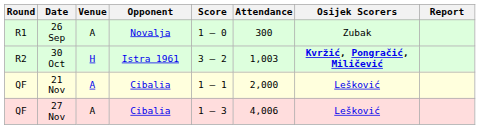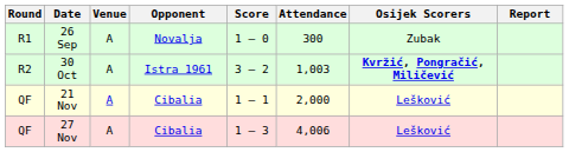30 Oct | Venue: H -> A
